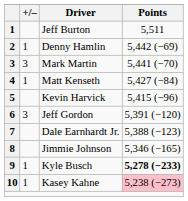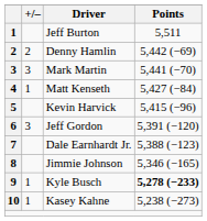Denny Hamlin | +/–: 1 -> 2
Kasey Kahne | Points: pink background -> no background
